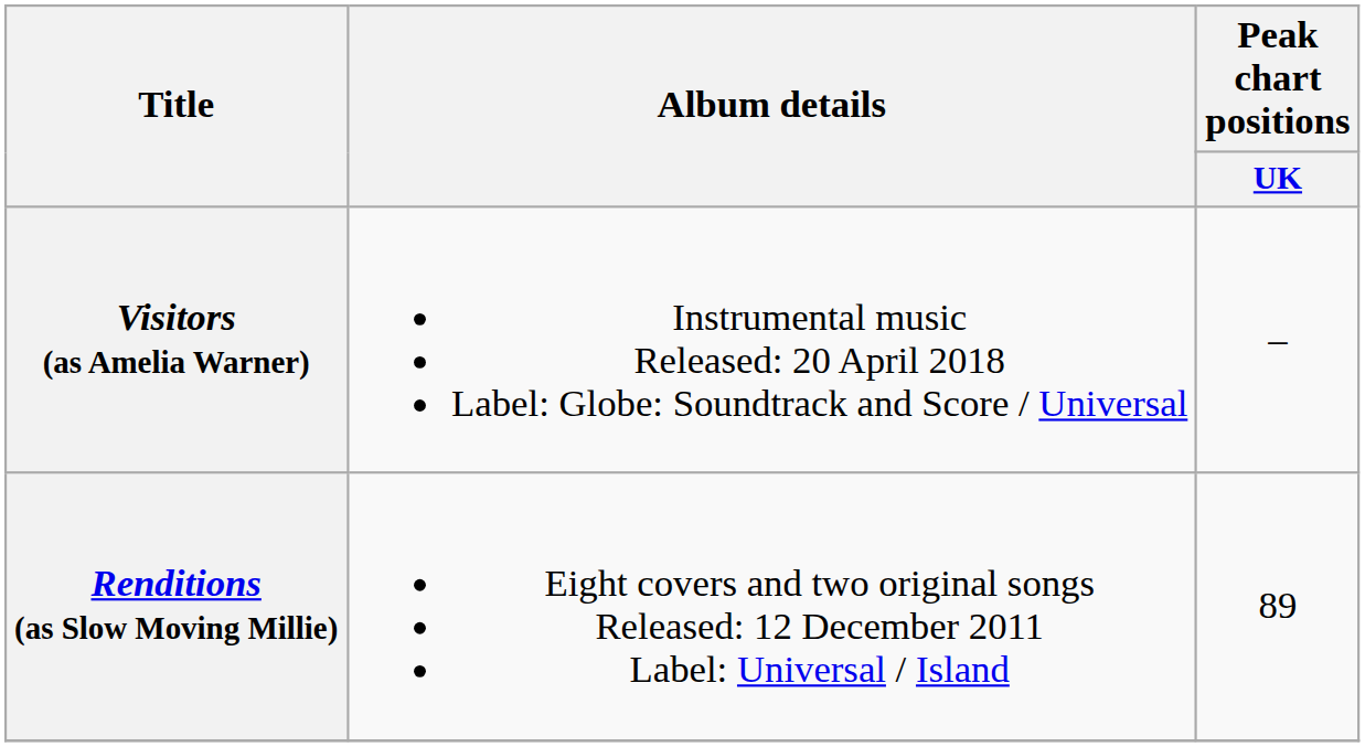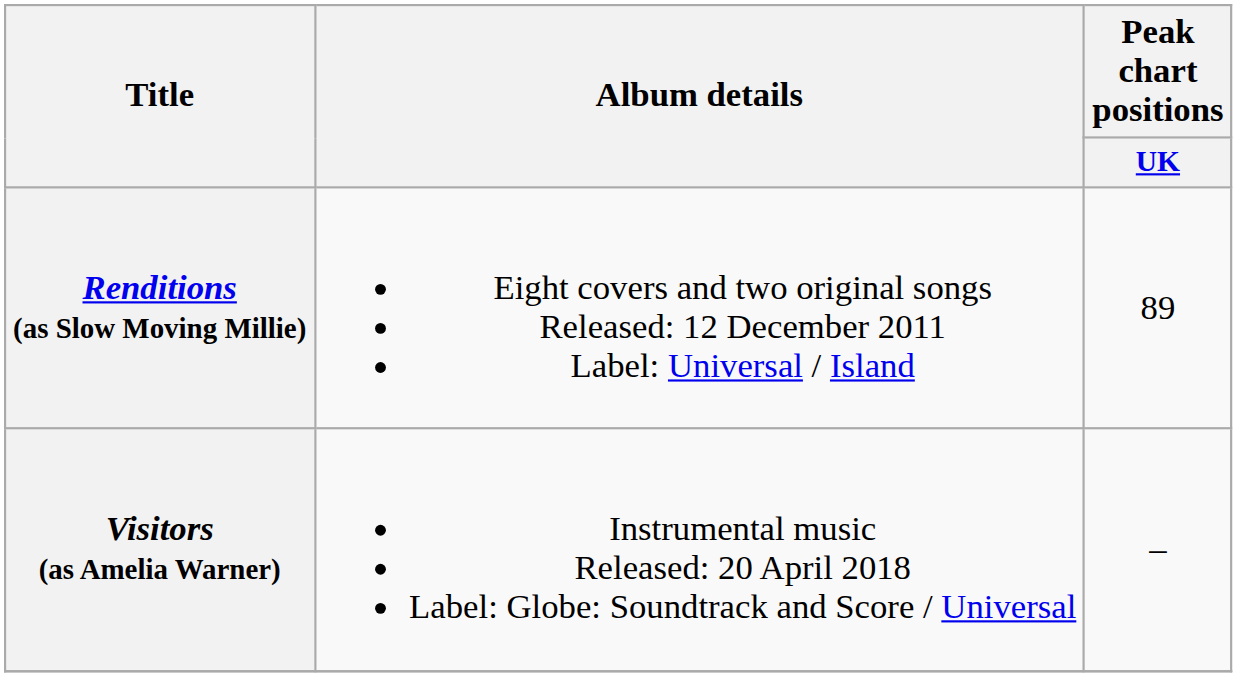rows swapped: Renditions (as Slow Moving Millie) <-> Visitors (as Amelia Warner)
